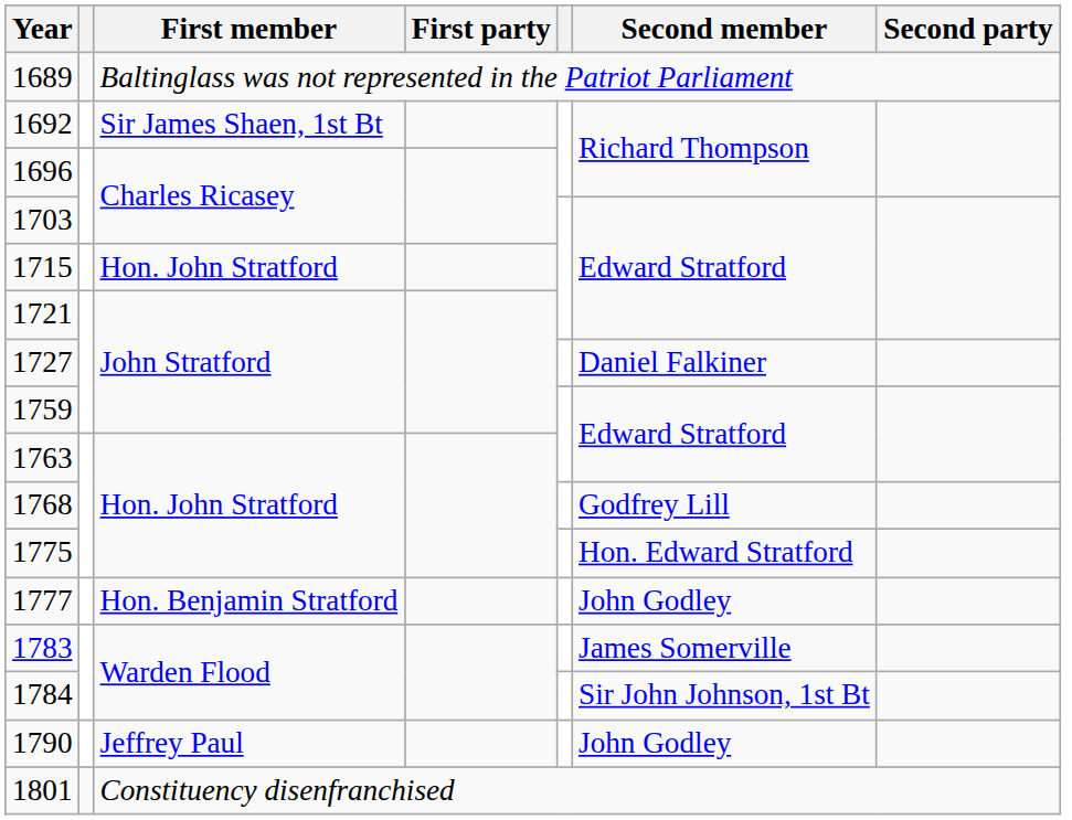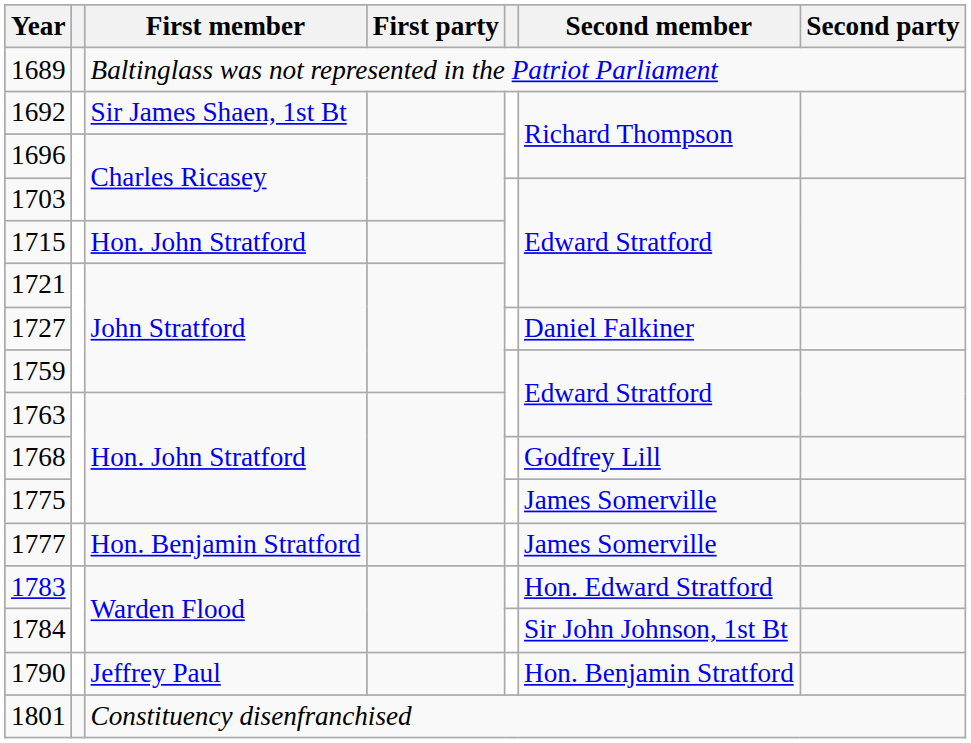1775 | Second member: Hon. Edward Stratford -> James Somerville
1777 | Second member: John Godley -> James Somerville
1783 | Second member: James Somerville -> Hon. Edward Stratford
1790 | Second member: John Godley -> Hon. Benjamin Stratford
